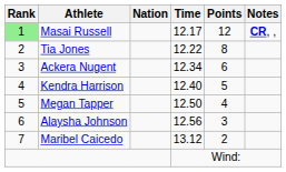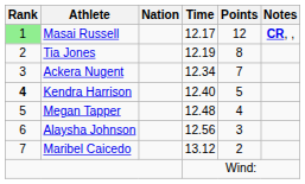Tia Jones | Time: 12.22 -> 12.19
Ackera Nugent | Points: 6 -> 7
Kendra Harrison | Rank: normal -> bold
Megan Tapper | Time: 12.50 -> 12.48
